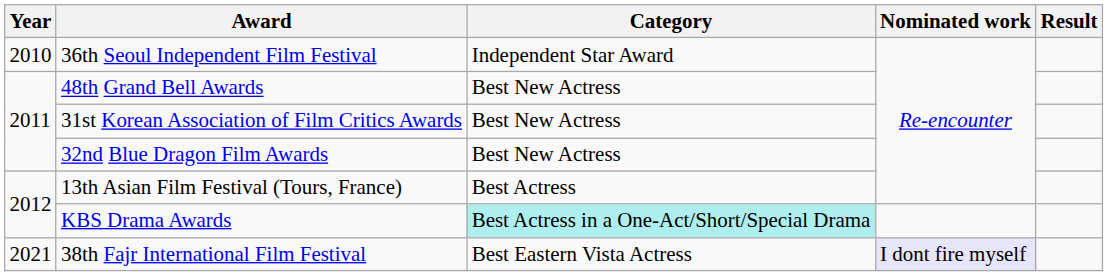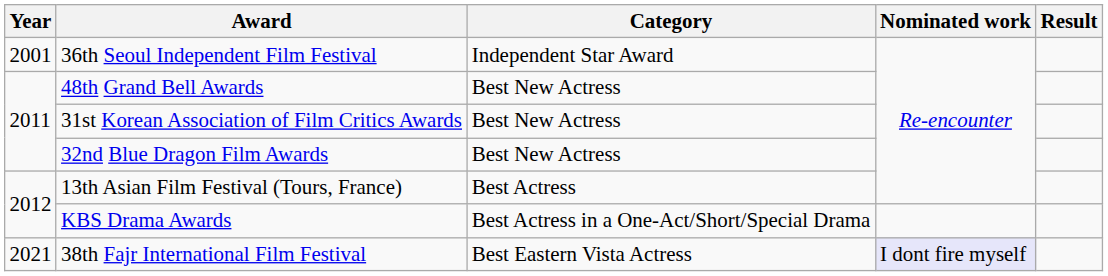36th Seoul Independent Film Festival | Year: 2010 -> 2001
KBS Drama Awards | Category: paleturquoise background -> no background
